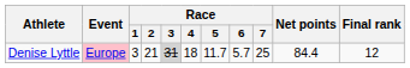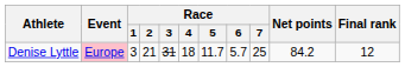Denise Lyttle | Race / 3: lightgrey background -> no background
Denise Lyttle | Net points: 84.4 -> 84.2
